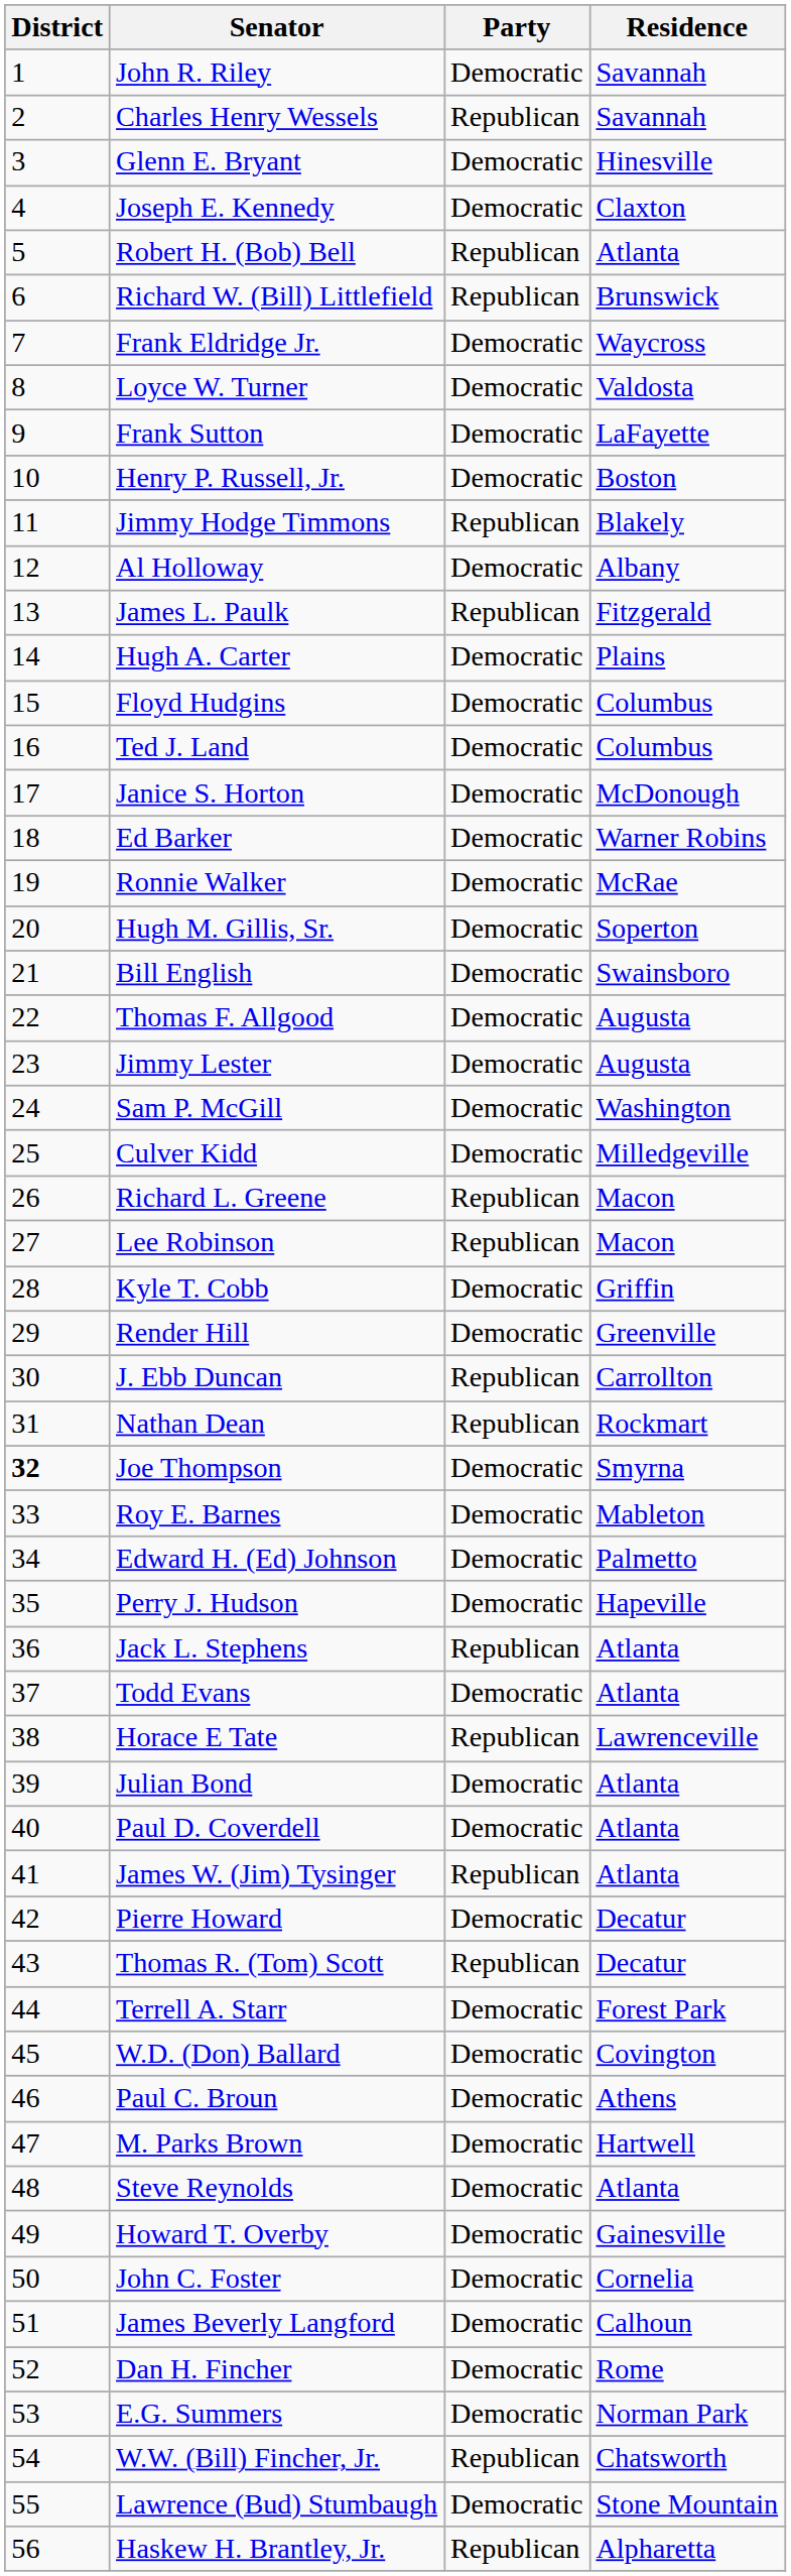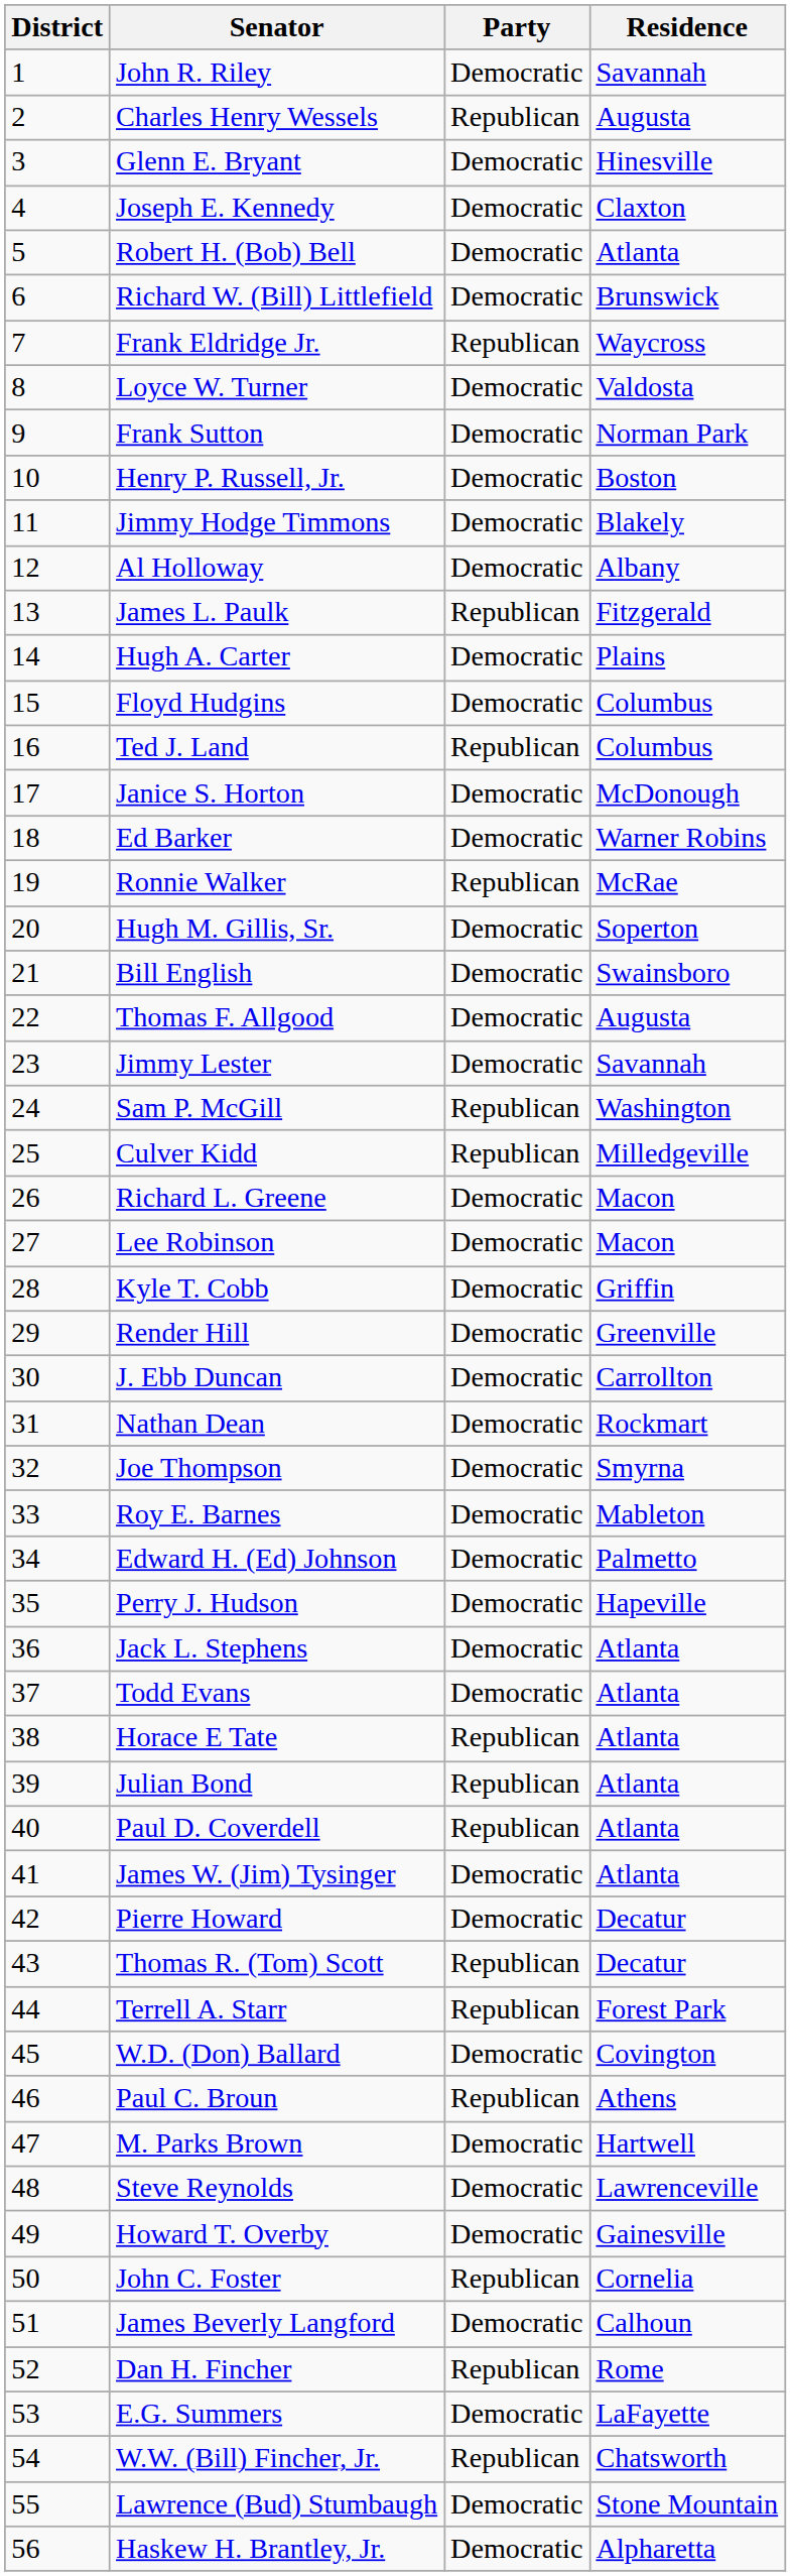Charles Henry Wessels | Residence: Savannah -> Augusta
Robert H. (Bob) Bell | Party: Republican -> Democratic
Richard W. (Bill) Littlefield | Party: Republican -> Democratic
Frank Eldridge Jr. | Party: Democratic -> Republican
Frank Sutton | Residence: LaFayette -> Norman Park
Jimmy Hodge Timmons | Party: Republican -> Democratic
Ted J. Land | Party: Democratic -> Republican
Ronnie Walker | Party: Democratic -> Republican
Jimmy Lester | Residence: Augusta -> Savannah
Sam P. McGill | Party: Democratic -> Republican
Culver Kidd | Party: Democratic -> Republican
Richard L. Greene | Party: Republican -> Democratic
Lee Robinson | Party: Republican -> Democratic
J. Ebb Duncan | Party: Republican -> Democratic
Nathan Dean | Party: Republican -> Democratic
Joe Thompson | District: bold -> normal
Jack L. Stephens | Party: Republican -> Democratic
Horace E Tate | Residence: Lawrenceville -> Atlanta
Julian Bond | Party: Democratic -> Republican
Paul D. Coverdell | Party: Democratic -> Republican
James W. (Jim) Tysinger | Party: Republican -> Democratic
Terrell A. Starr | Party: Democratic -> Republican
Paul C. Broun | Party: Democratic -> Republican
Steve Reynolds | Residence: Atlanta -> Lawrenceville
John C. Foster | Party: Democratic -> Republican
Dan H. Fincher | Party: Democratic -> Republican
E.G. Summers | Residence: Norman Park -> LaFayette
Haskew H. Brantley, Jr. | Party: Republican -> Democratic
